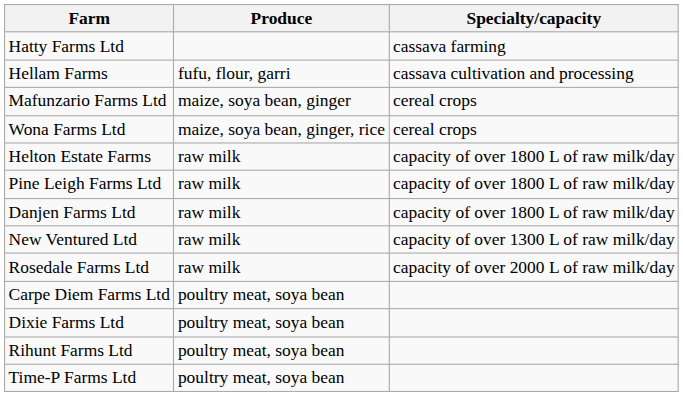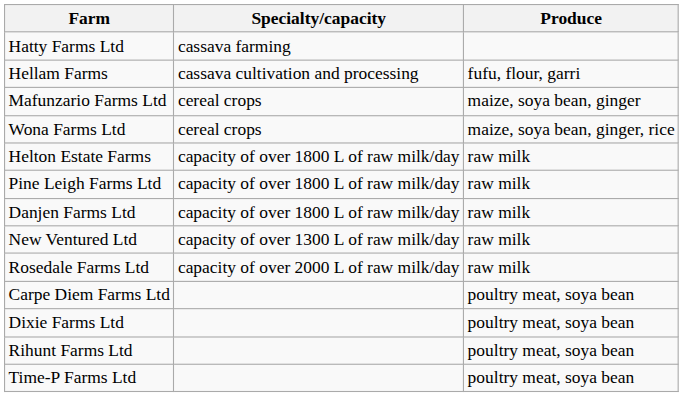columns swapped: Specialty/capacity <-> Produce
